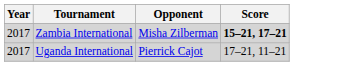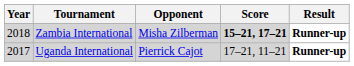+ column: Result | Runner-up | Runner-up
Zambia International | Year: 2017 -> 2018
